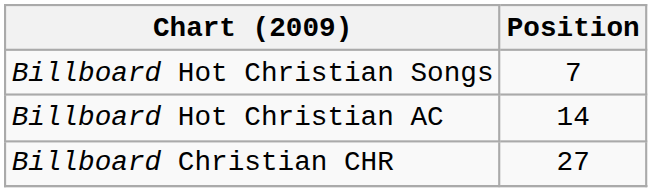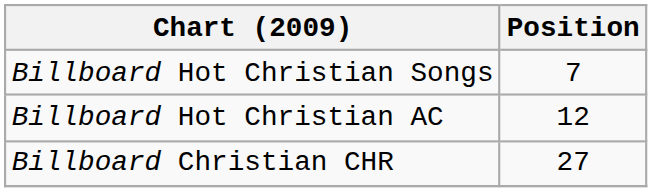Billboard Hot Christian AC | Position: 14 -> 12
